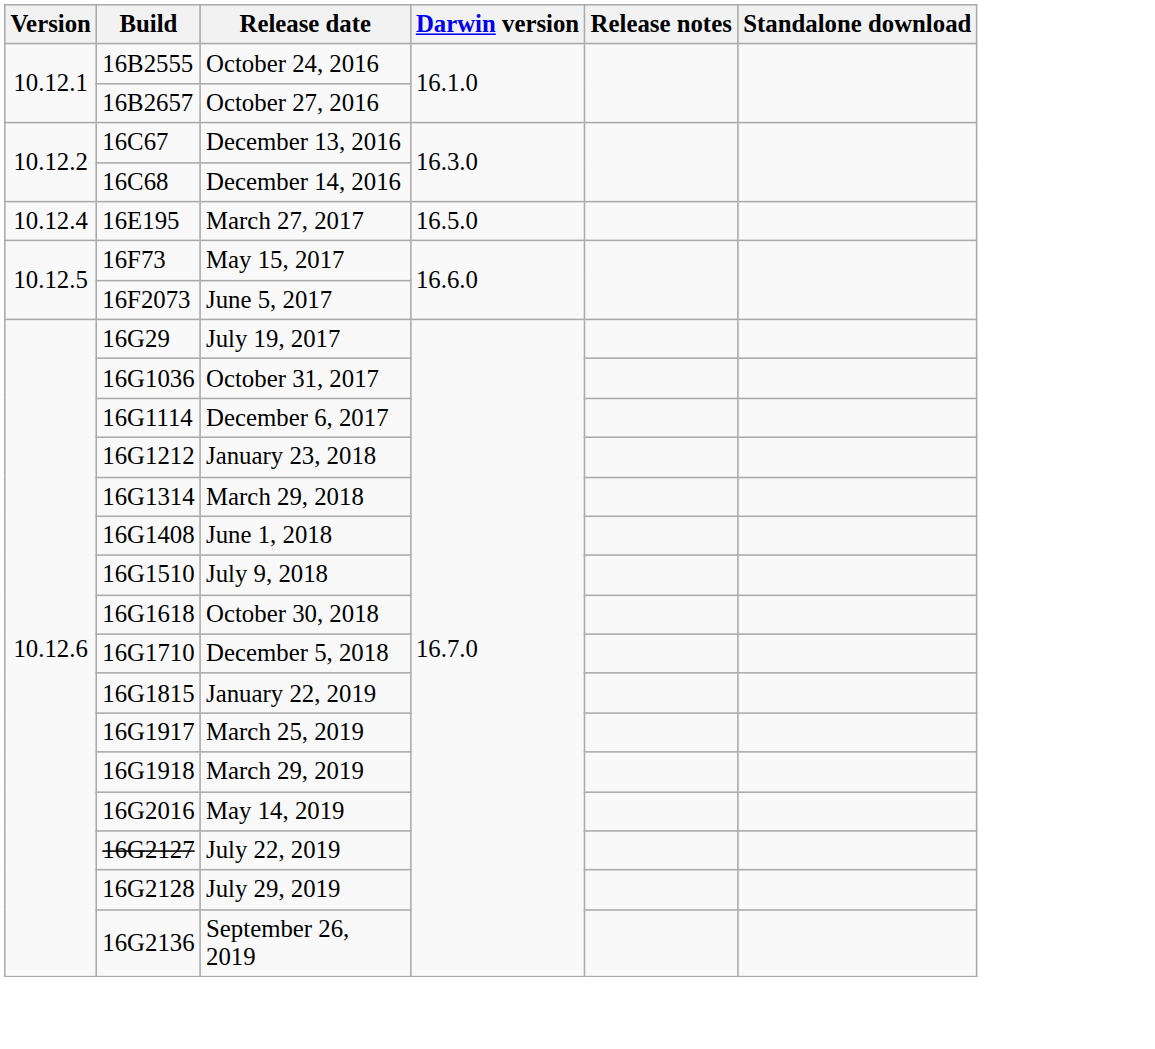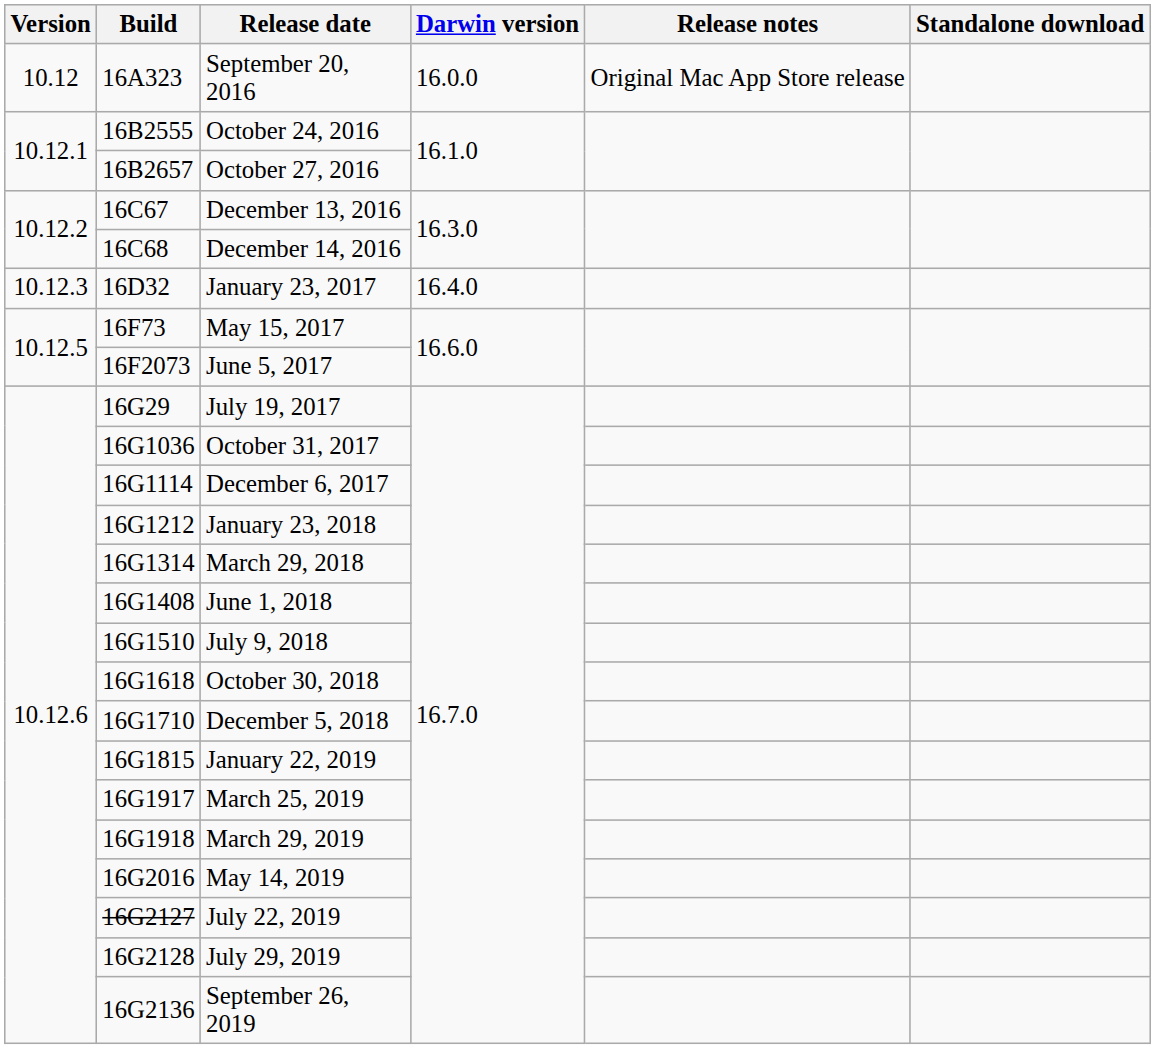+ row: 10.12 | 16A323 | September 20, 2016 | 16.0.0 | Original Mac App Store release
+ row: 10.12.3 | 16D32 | January 23, 2017 | 16.4.0
- row: 10.12.4 | 16E195 | March 27, 2017 | 16.5.0
